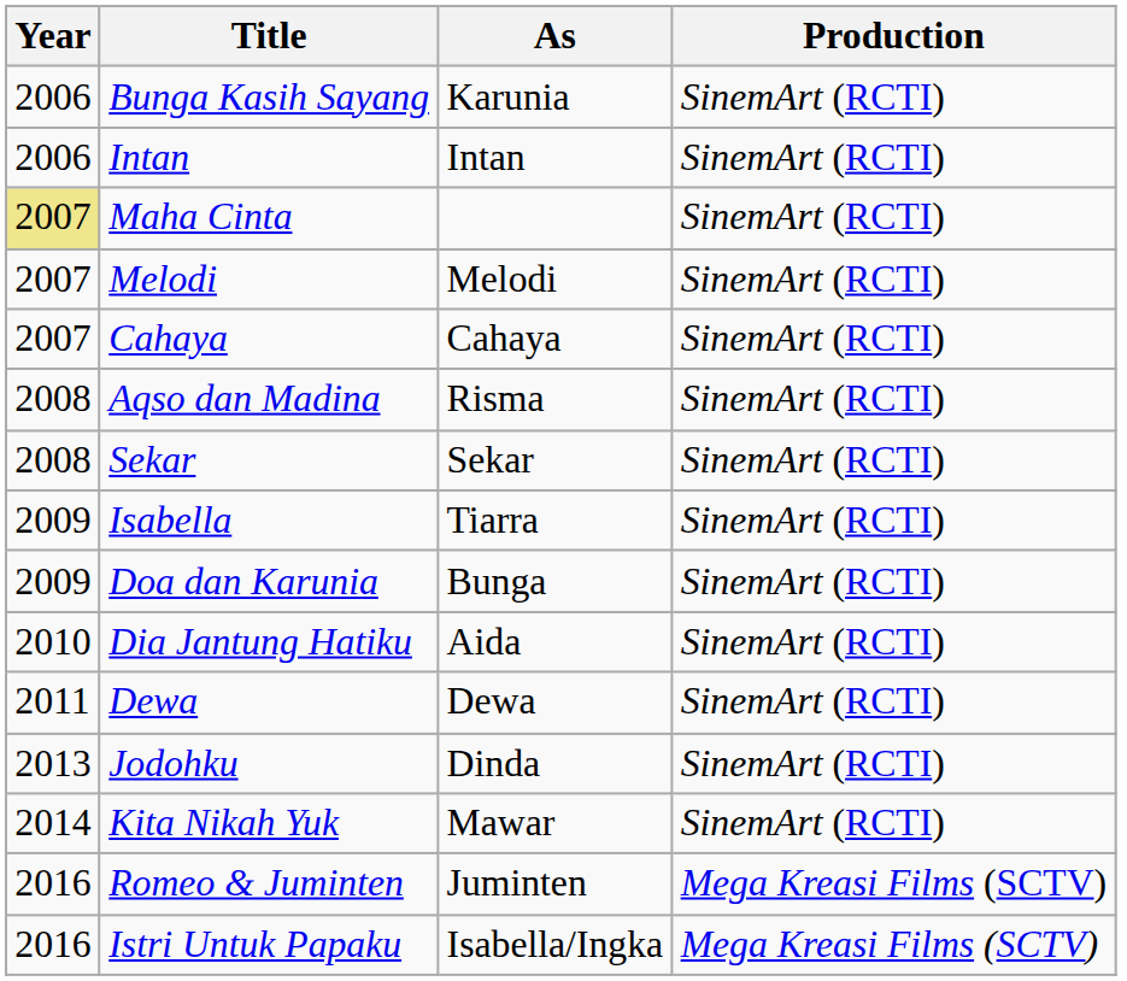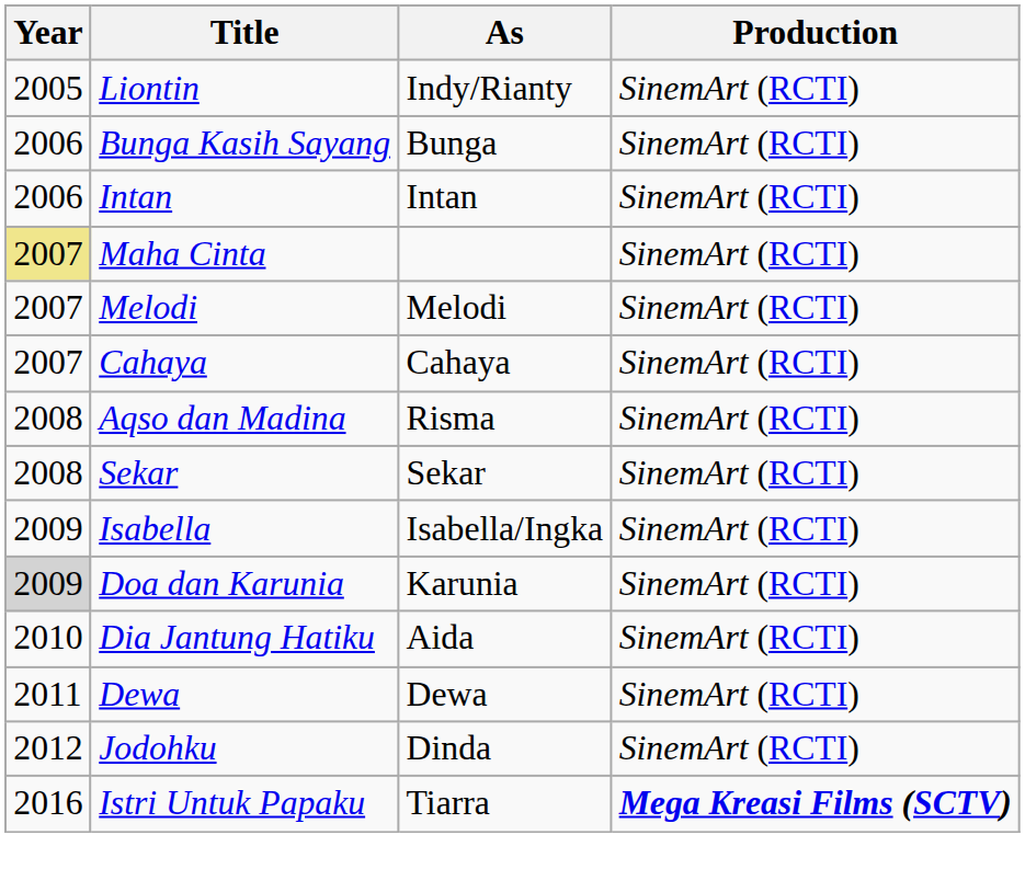+ row: 2005 | Liontin | Indy/Rianty | SinemArt (RCTI)
Bunga Kasih Sayang | As: Karunia -> Bunga
Isabella | As: Tiarra -> Isabella/Ingka
Doa dan Karunia | Year: no background -> lightgrey background
Doa dan Karunia | As: Bunga -> Karunia
Jodohku | Year: 2013 -> 2012
- row: 2014 | Kita Nikah Yuk | Mawar | SinemArt (RCTI)
- row: 2016 | Romeo & Juminten | Juminten | Mega Kreasi Films (SCTV)
Istri Untuk Papaku | As: Isabella/Ingka -> Tiarra
Istri Untuk Papaku | Production: normal -> bold
